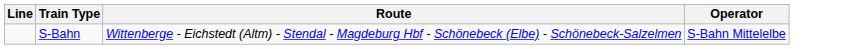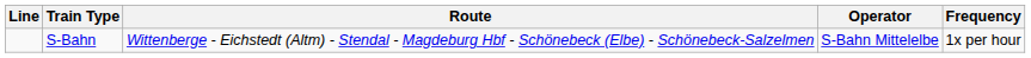+ column: Frequency | 1x per hour
